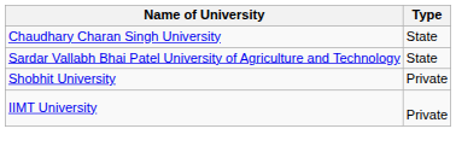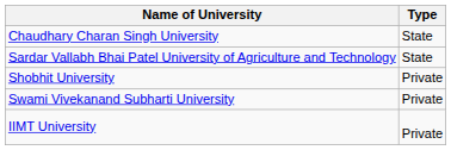+ row: Swami Vivekanand Subharti University | Private
